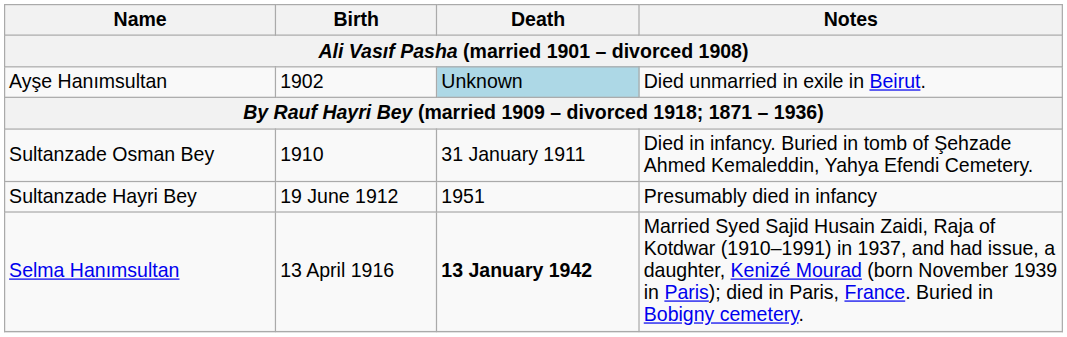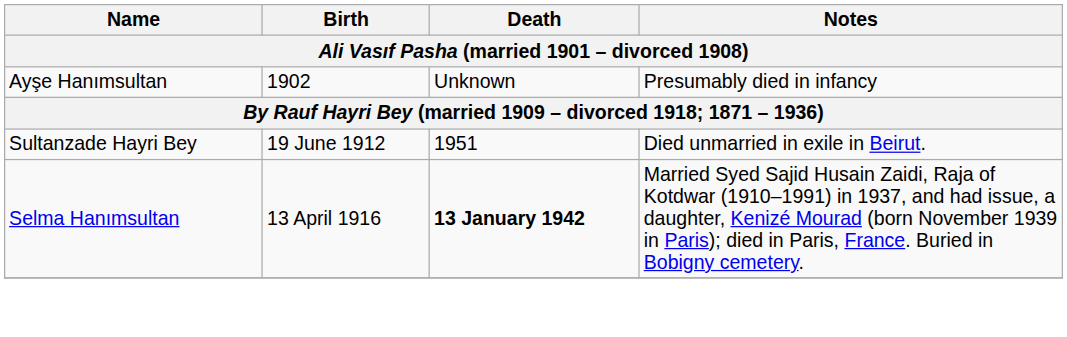Ayşe Hanımsultan | Death: lightblue background -> no background
Ayşe Hanımsultan | Notes: Died unmarried in exile in Beirut. -> Presumably died in infancy
- row: Sultanzade Osman Bey | 1910 | 31 January 1911 | Died in infancy. Buried in tomb of Şehzade Ahmed Kemaleddin, Yahya Efendi Cemetery.
Sultanzade Hayri Bey | Notes: Presumably died in infancy -> Died unmarried in exile in Beirut.
